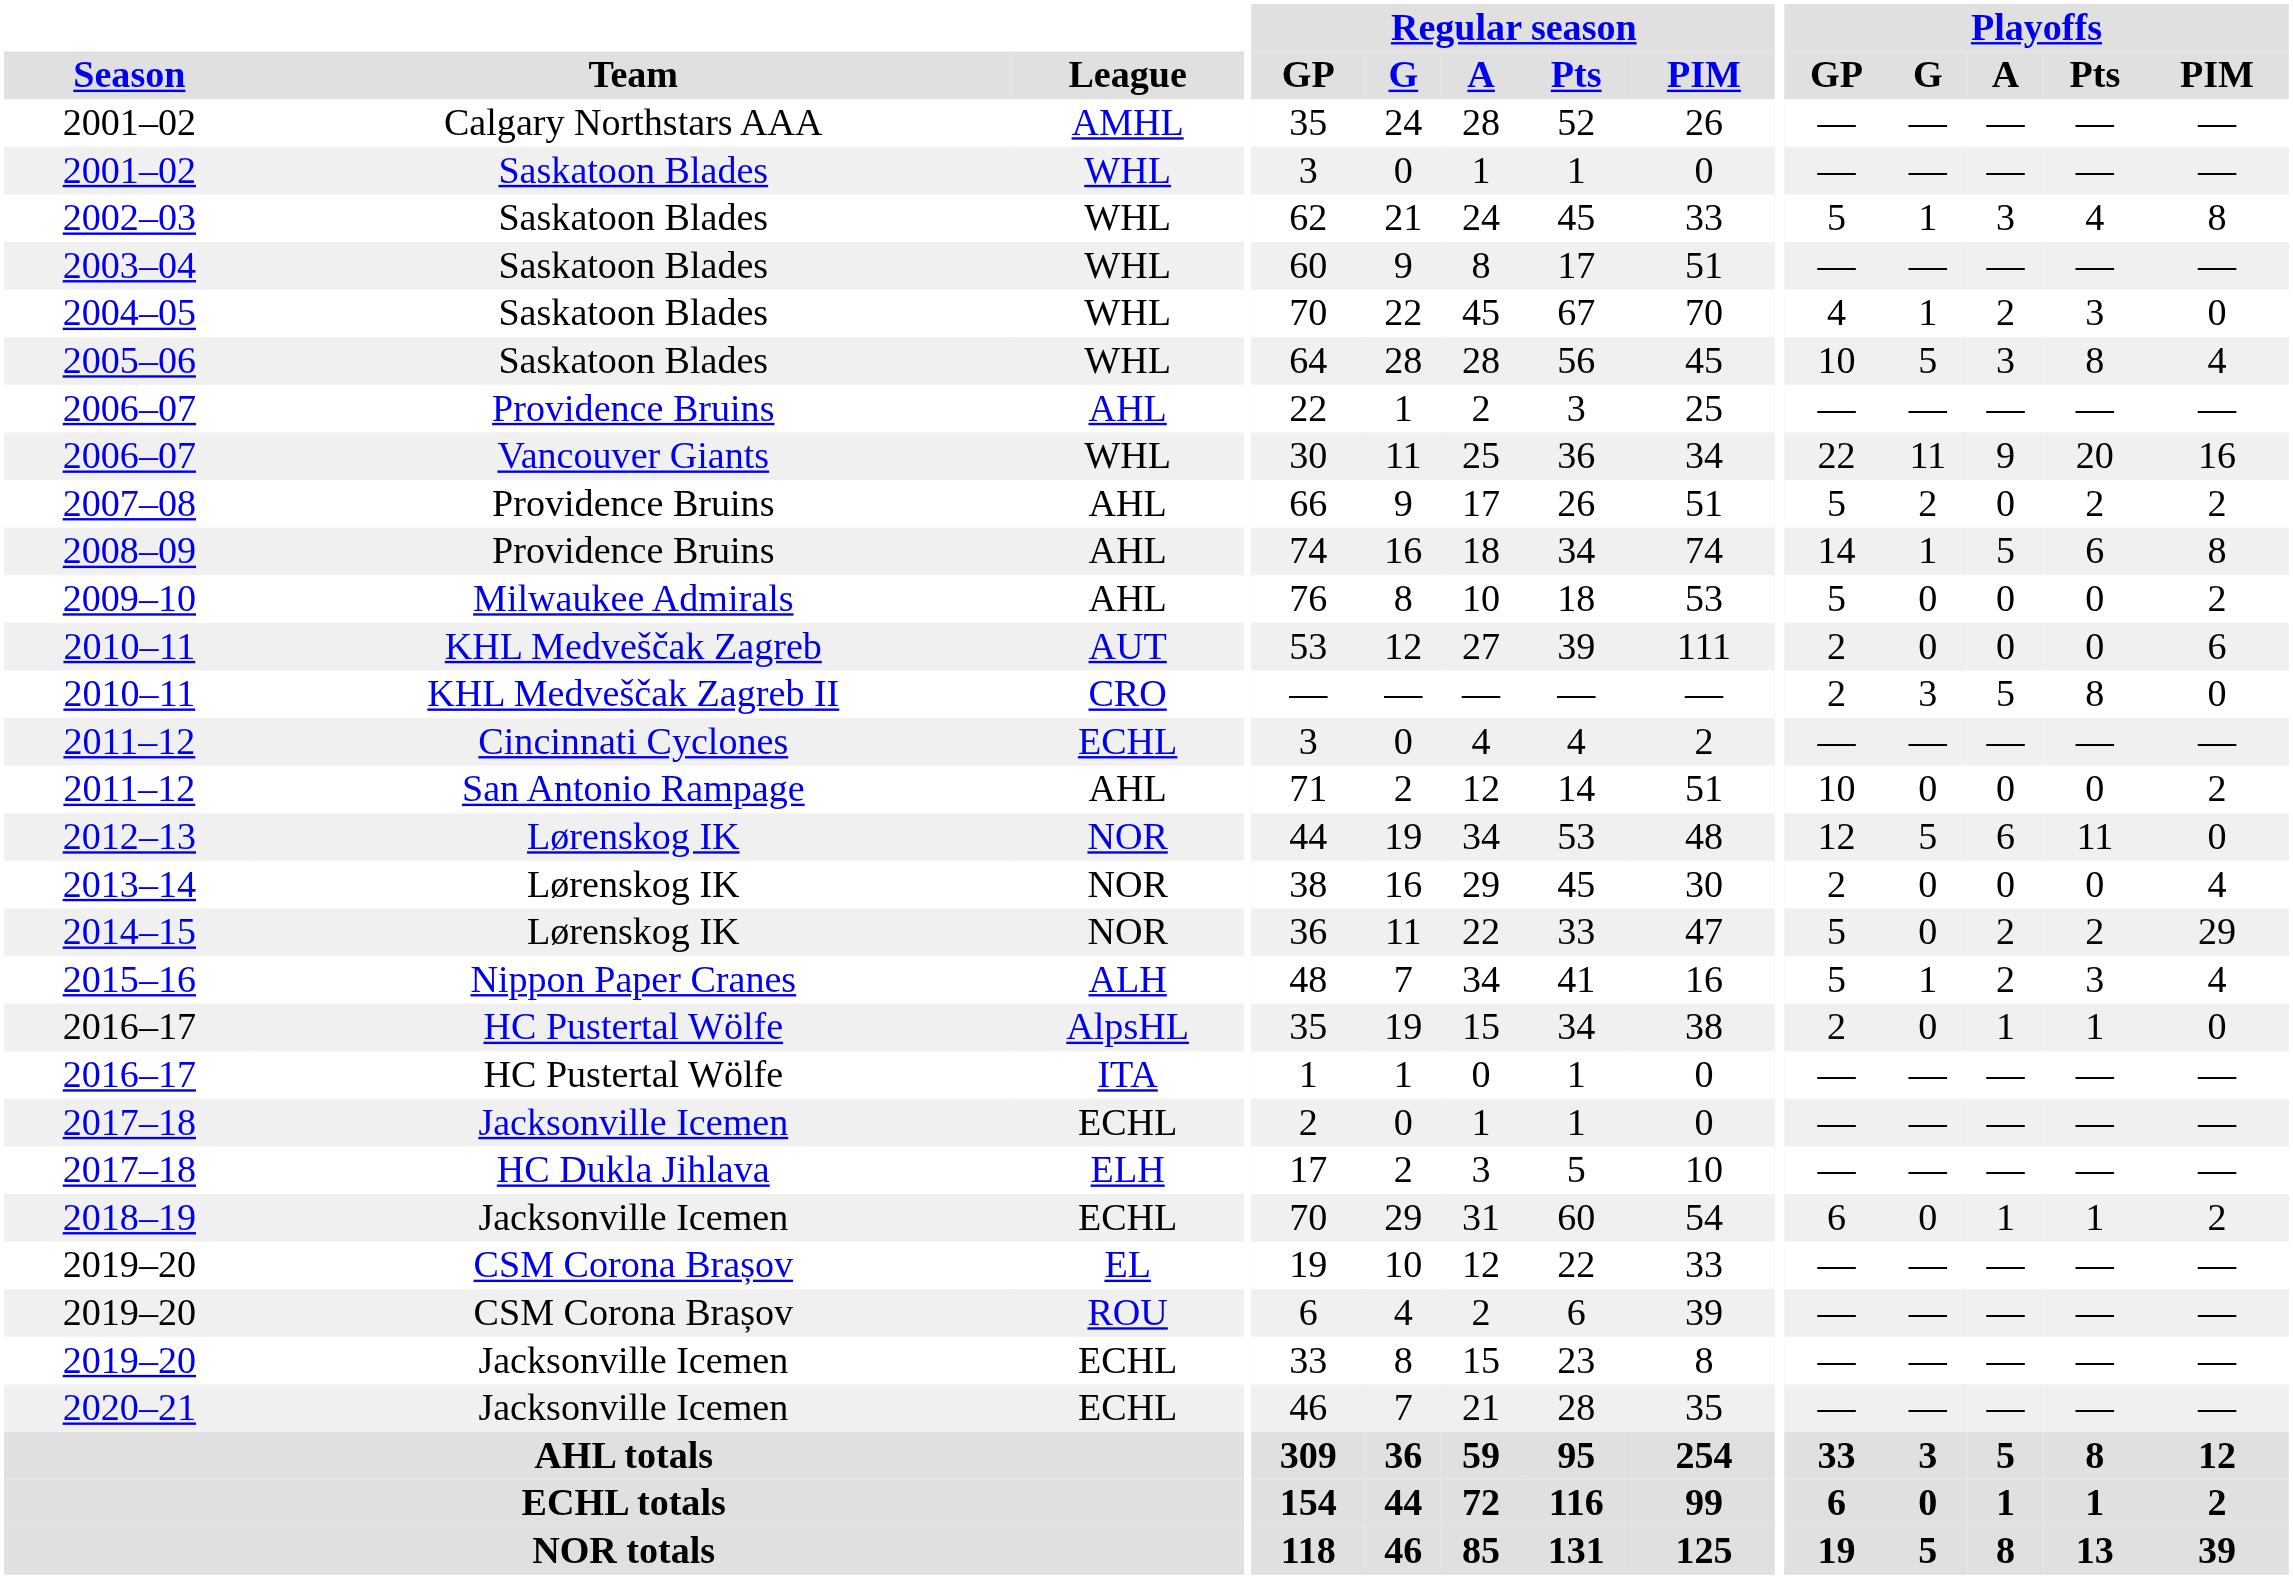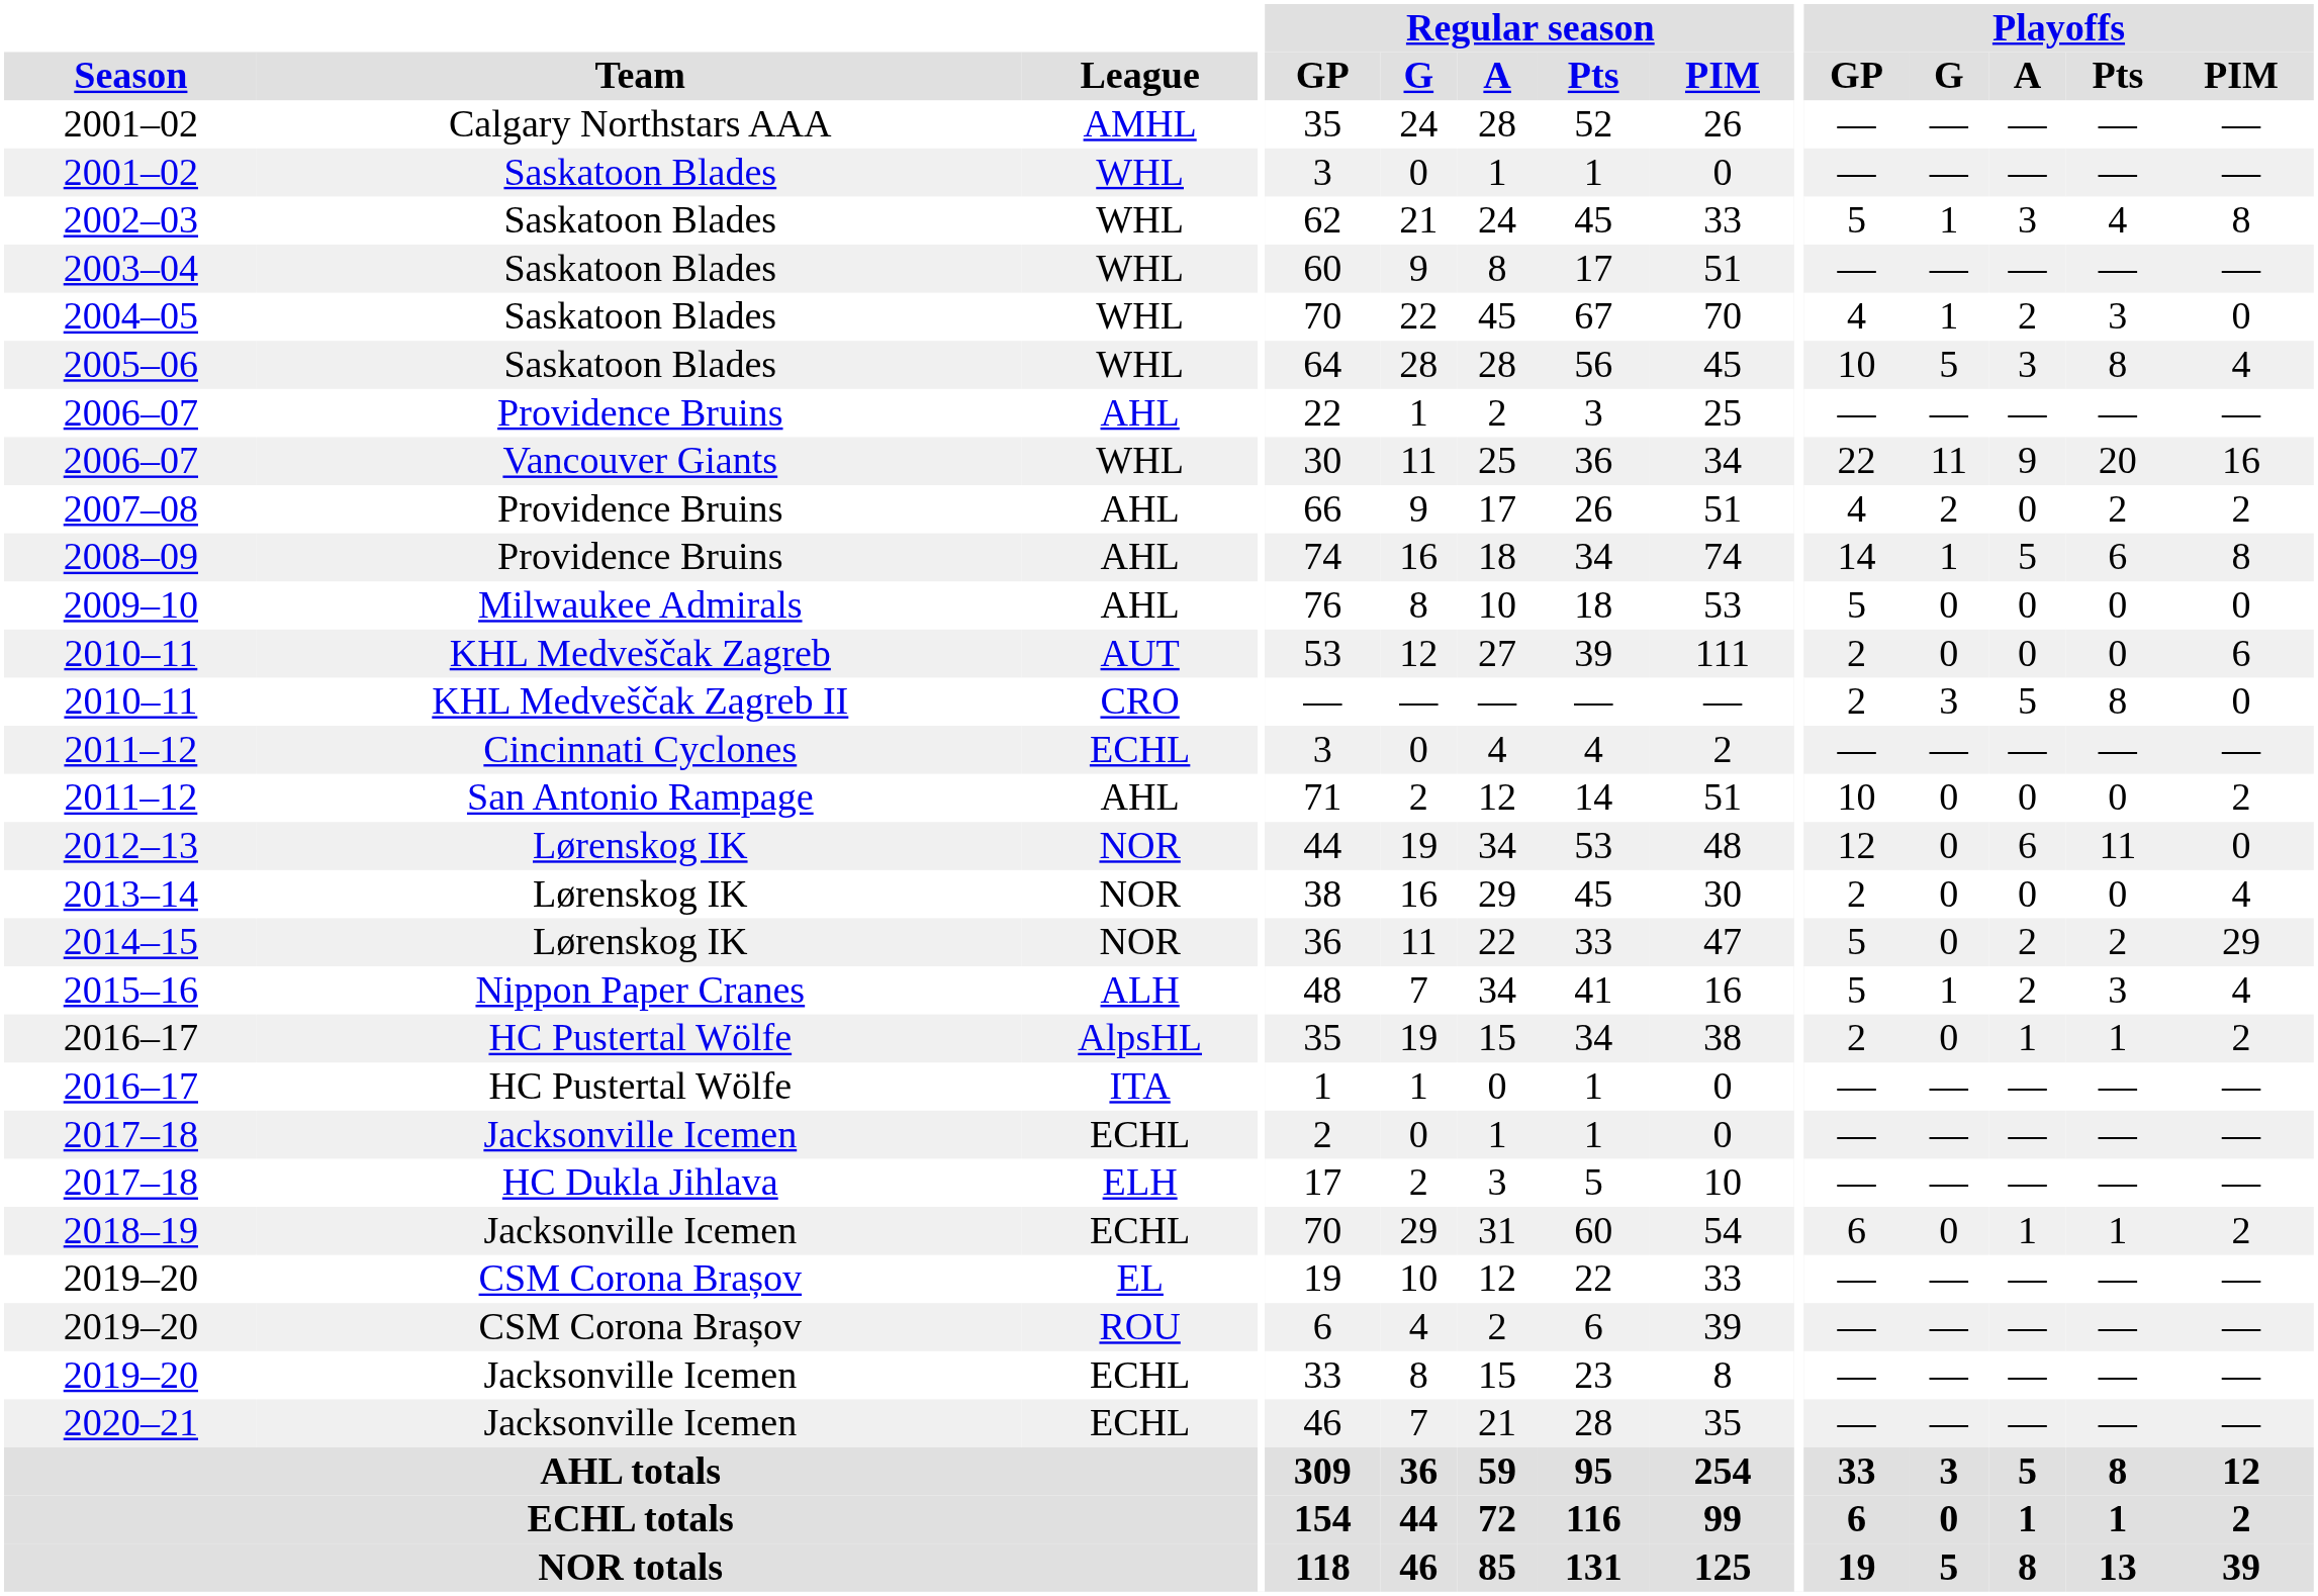2007–08 | Playoffs / GP: 5 -> 4
2009–10 | Playoffs / PIM: 2 -> 0
2012–13 | Playoffs / G: 5 -> 0
2016–17 / AlpsHL | Playoffs / PIM: 0 -> 2
